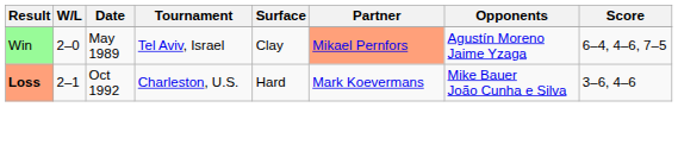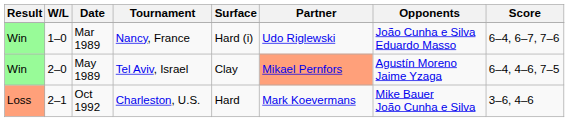+ row: Win | 1–0 | Mar 1989 | Nancy, France | Hard (i) | Udo Riglewski | João Cunha e Silva Eduardo Masso | 6–4, 6–7, 7–6
Oct 1992 | Result: bold -> normal
